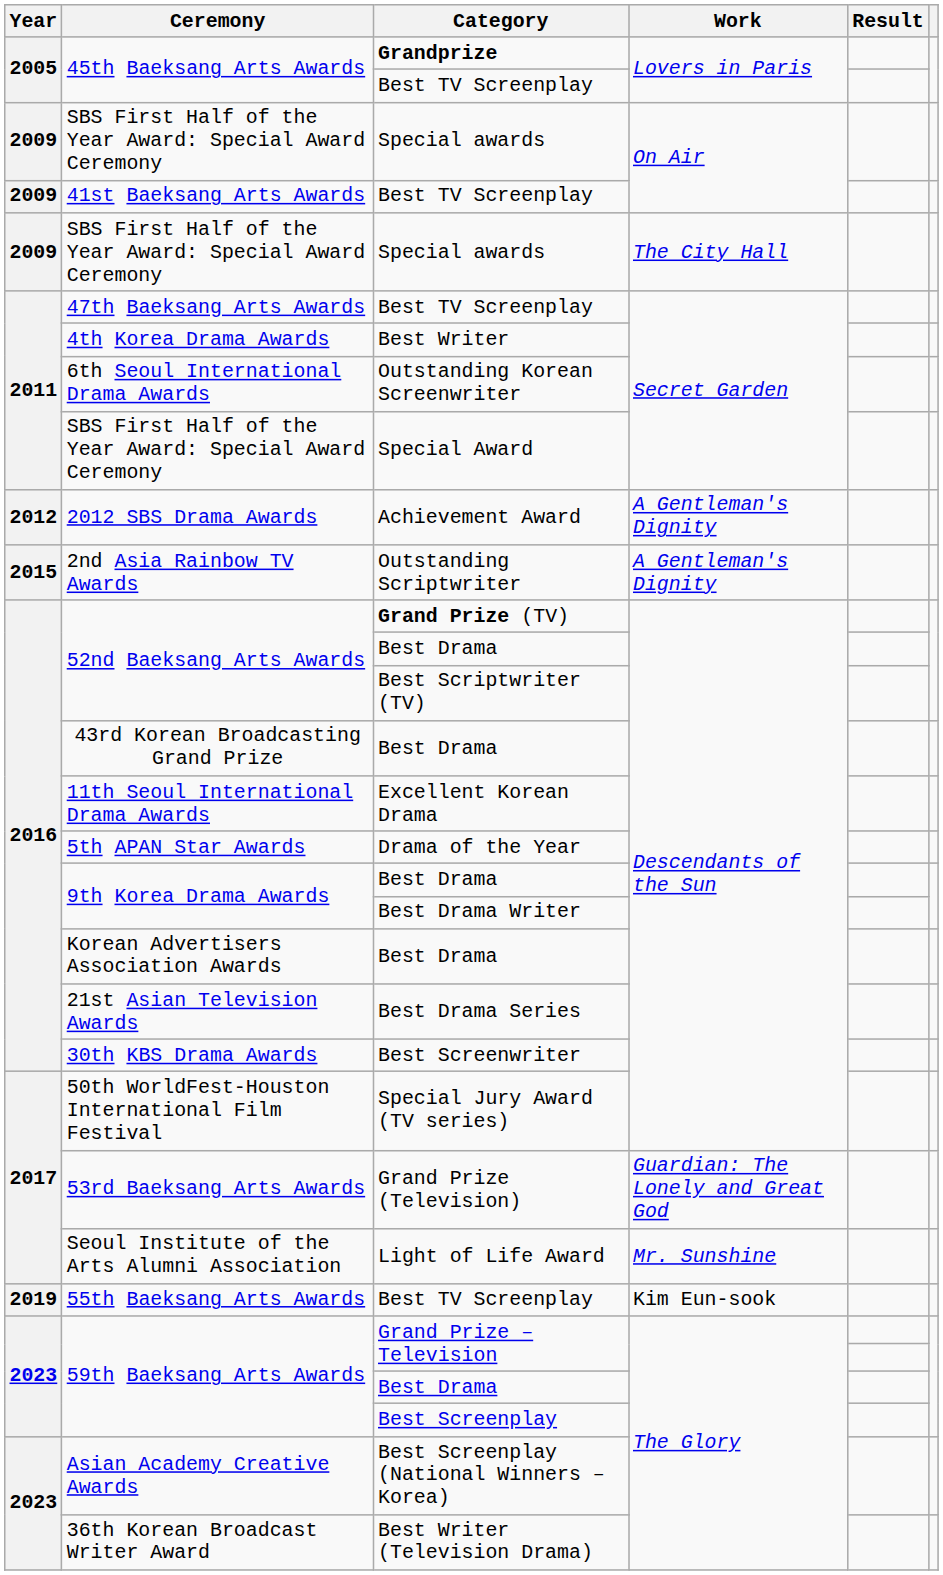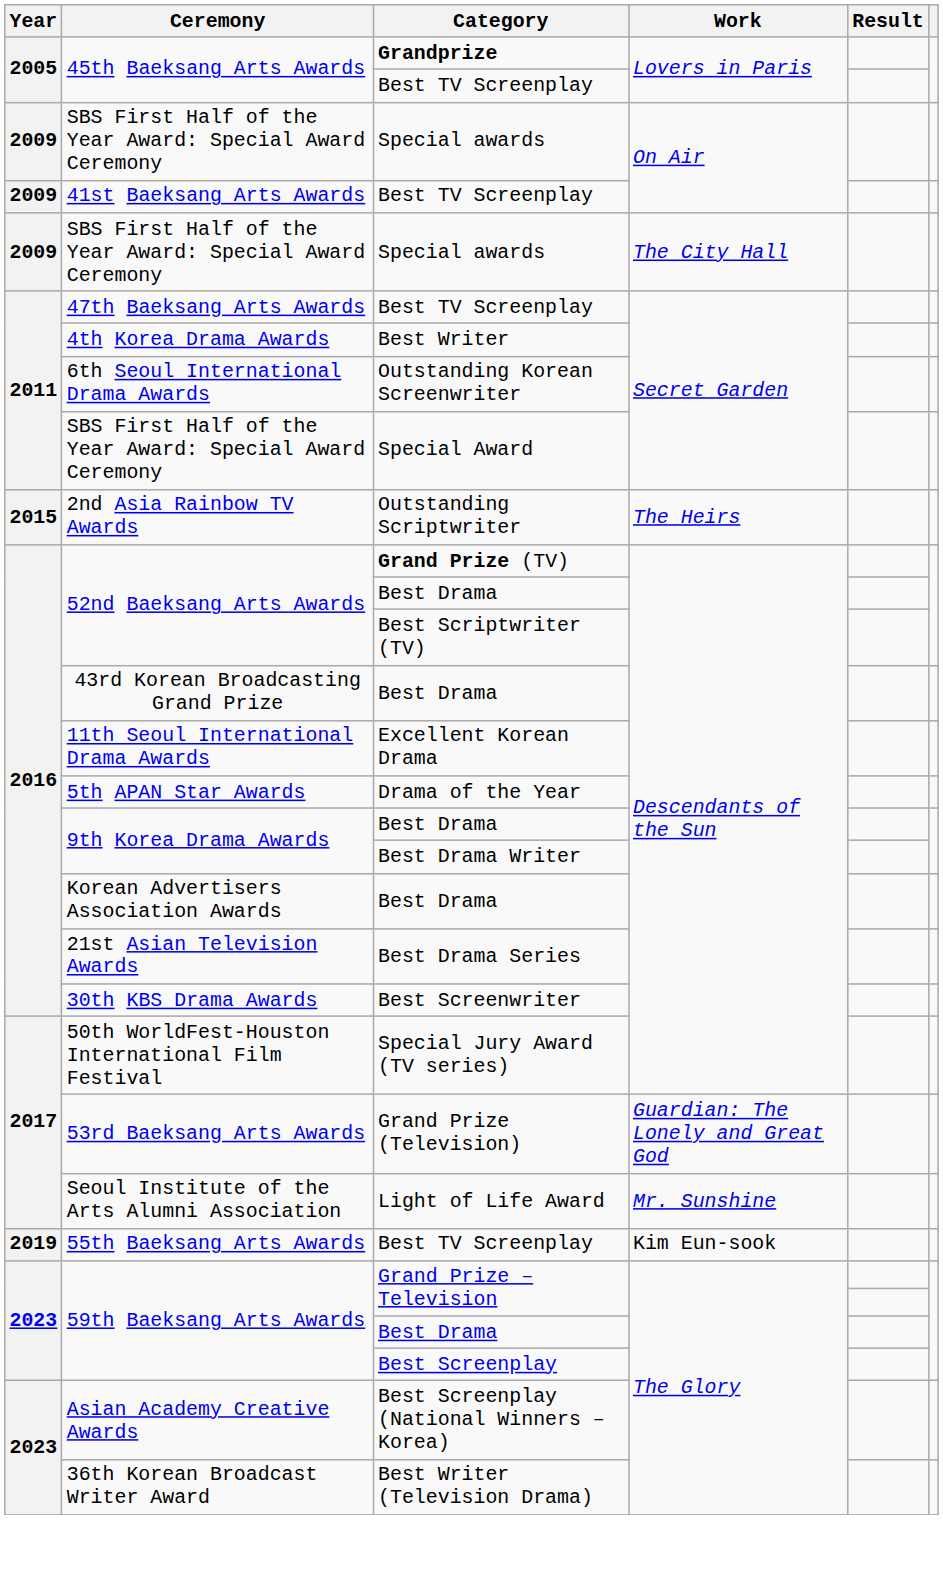- row: 2012 | 2012 SBS Drama Awards | Achievement Award | A Gentleman's Dignity
2nd Asia Rainbow TV Awards | Work: A Gentleman's Dignity -> The Heirs
